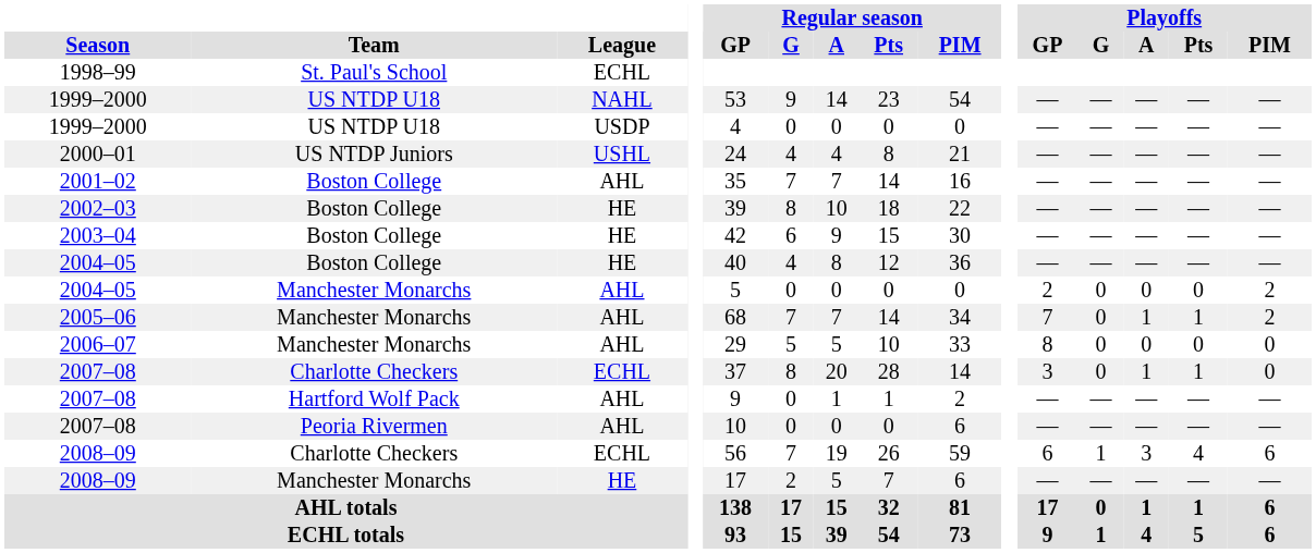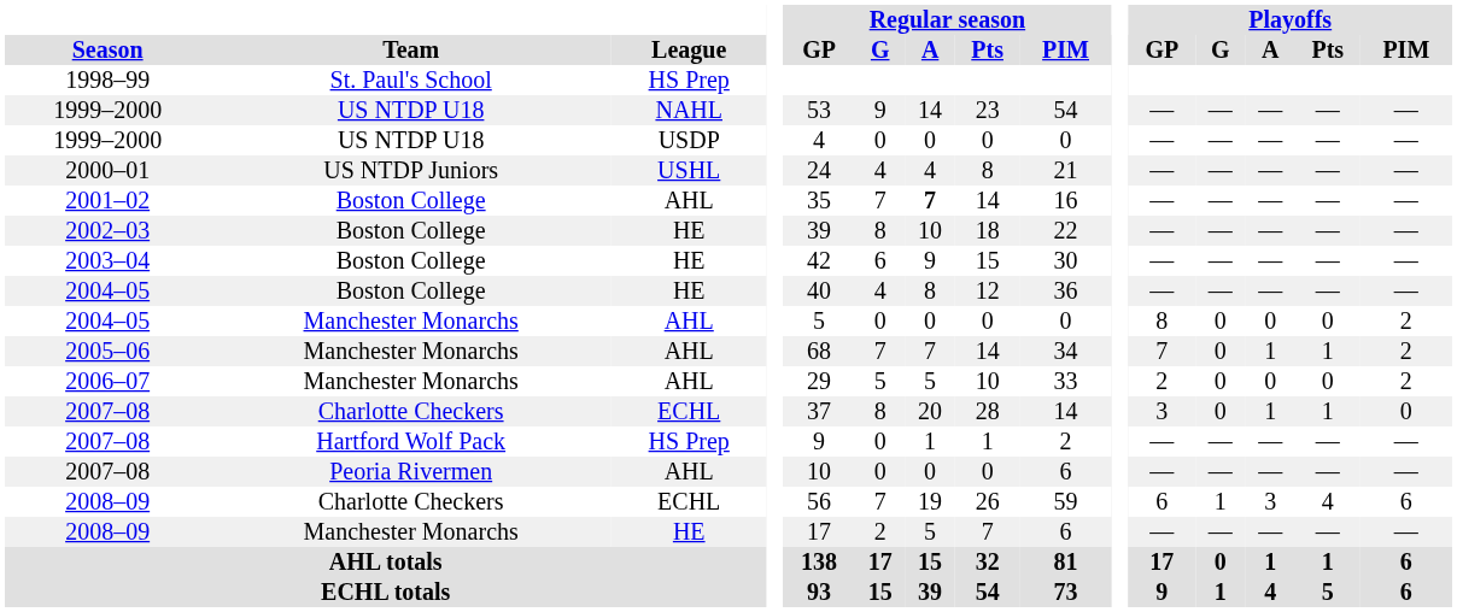1998–99 | League: ECHL -> HS Prep
2001–02 | Regular season / A: normal -> bold
2004–05 / Manchester Monarchs | Playoffs / GP: 2 -> 8
2006–07 | Playoffs / GP: 8 -> 2
2006–07 | Playoffs / PIM: 0 -> 2
2007–08 / Hartford Wolf Pack | League: AHL -> HS Prep
